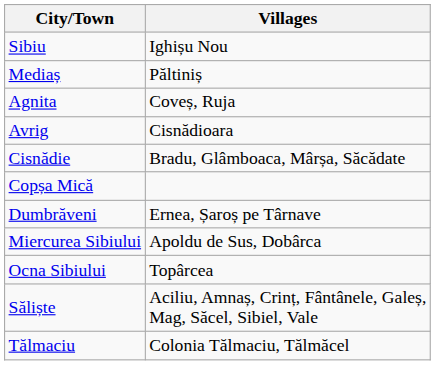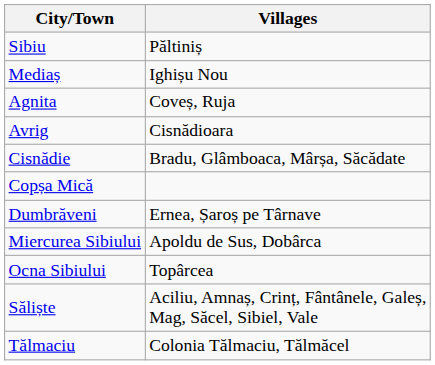Sibiu | column 2: Ighișu Nou -> Păltiniș
Mediaș | column 2: Păltiniș -> Ighișu Nou
